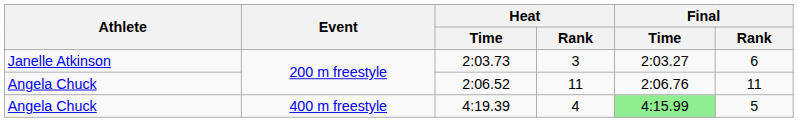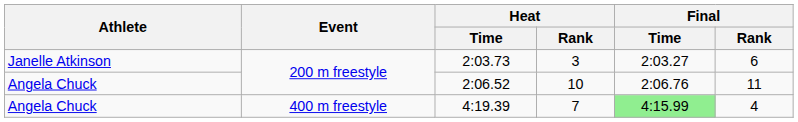2:06.52 | Heat / Rank: 11 -> 10
4:19.39 | Heat / Rank: 4 -> 7
4:19.39 | Final / Rank: 5 -> 4
